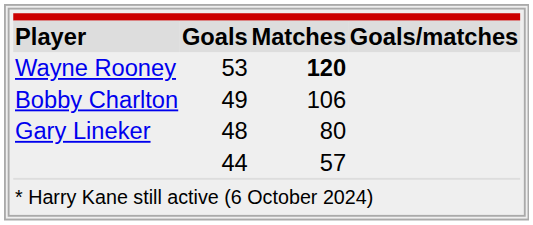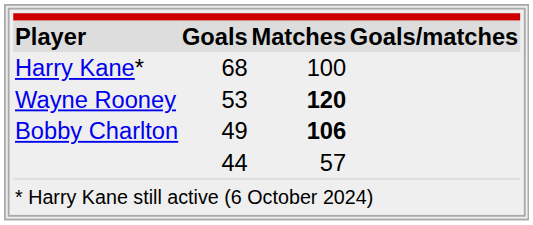+ row: Harry Kane* | 68 | 100
Bobby Charlton | column 3: normal -> bold
- row: Gary Lineker | 48 | 80
